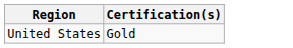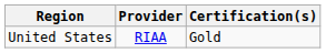+ column: Provider | RIAA
